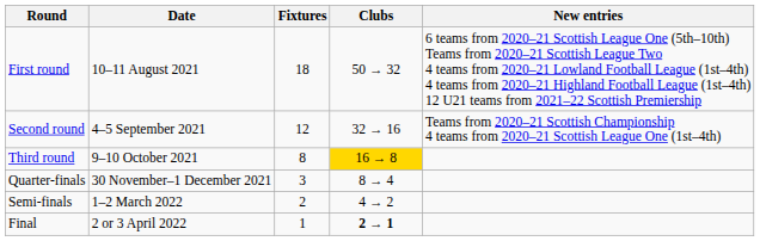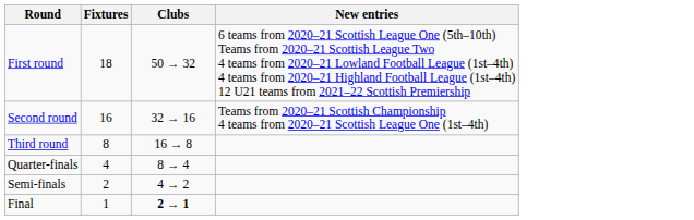- column: Date | 10–11 August 2021 | 4–5 September 2021 | 9–10 October 2021 | 30 November–1 December 2021 | 1–2 March 2022 | 2 or 3 April 2022
Second round | Fixtures: 12 -> 16
Third round | Clubs: gold background -> no background
Quarter-finals | Fixtures: 3 -> 4
